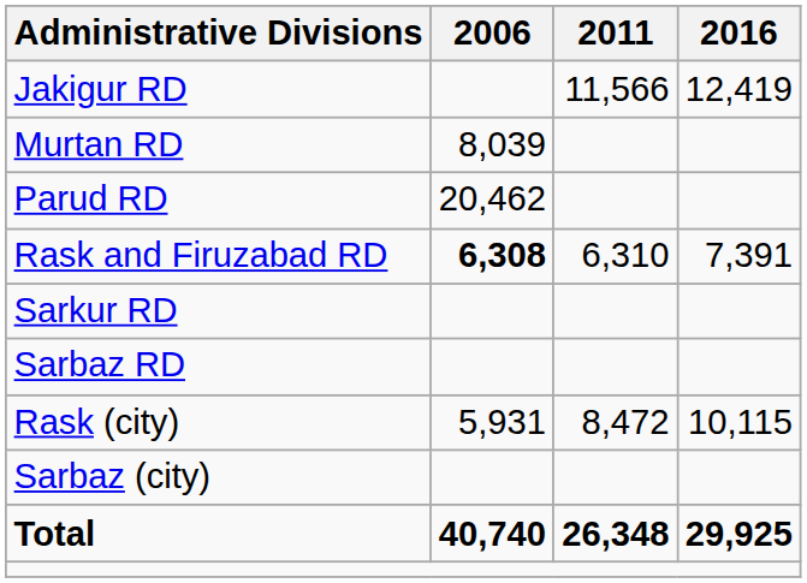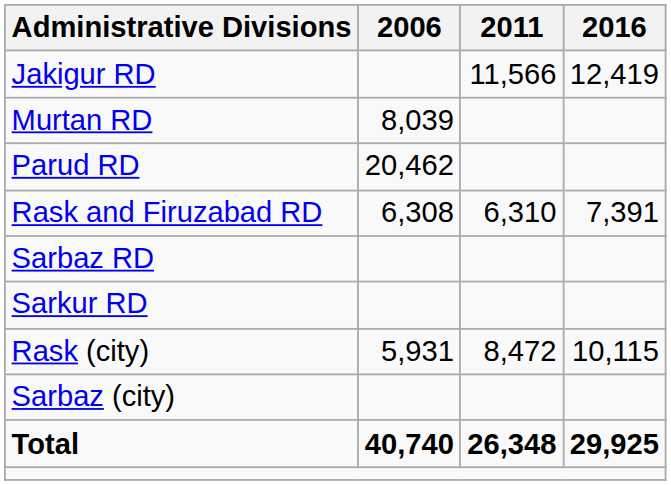Rask and Firuzabad RD | 2006: bold -> normal
rows swapped: Sarbaz RD <-> Sarkur RD
